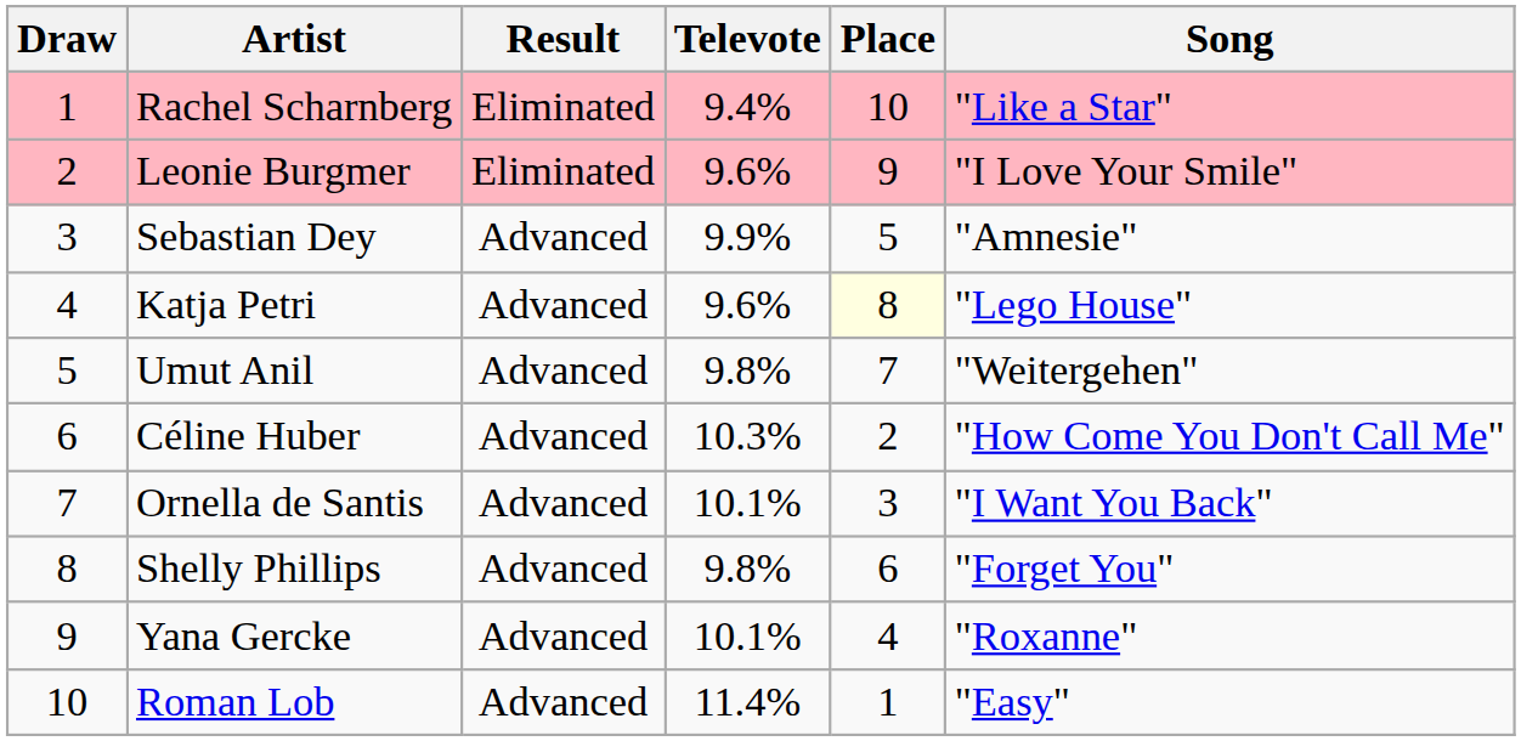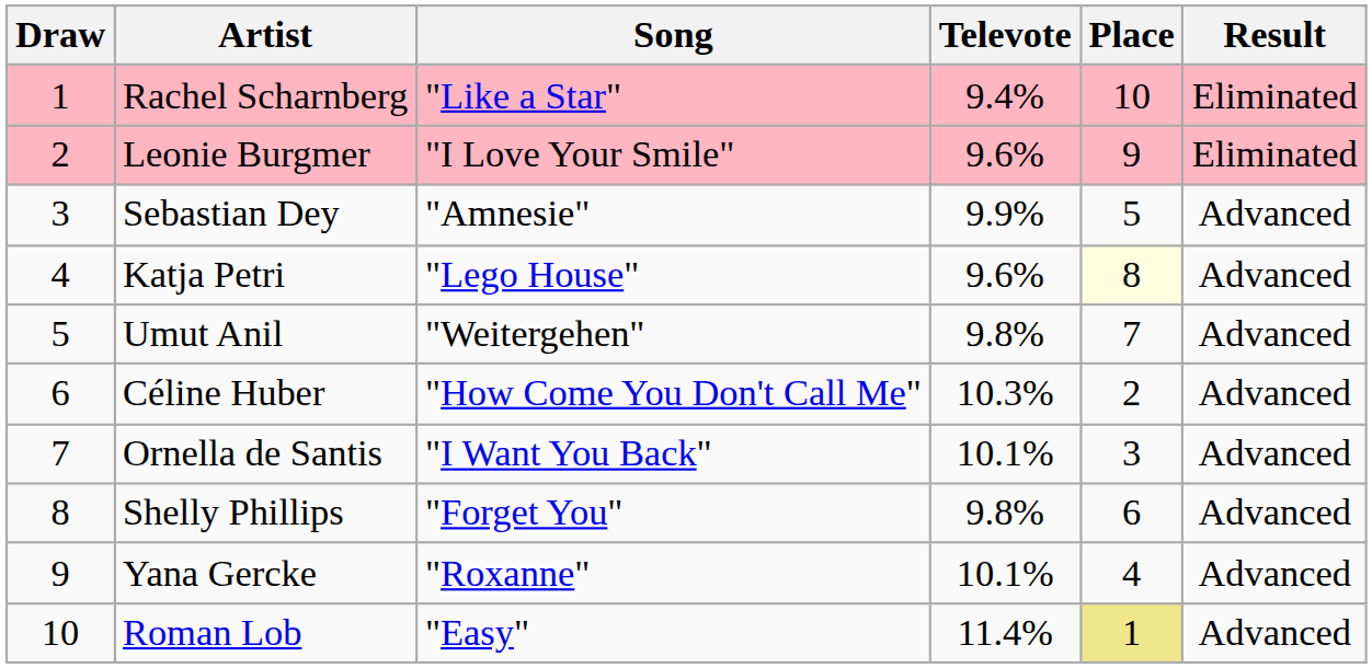columns swapped: Song <-> Result
Roman Lob | Place: no background -> khaki background
